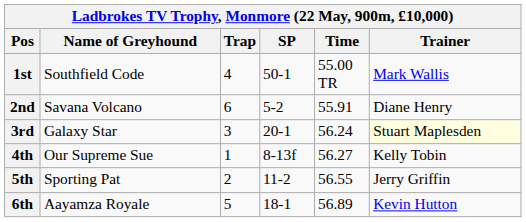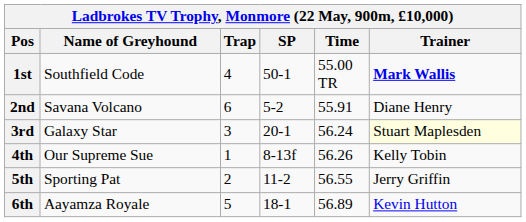1st | Trainer: normal -> bold
4th | Time: 56.27 -> 56.26
